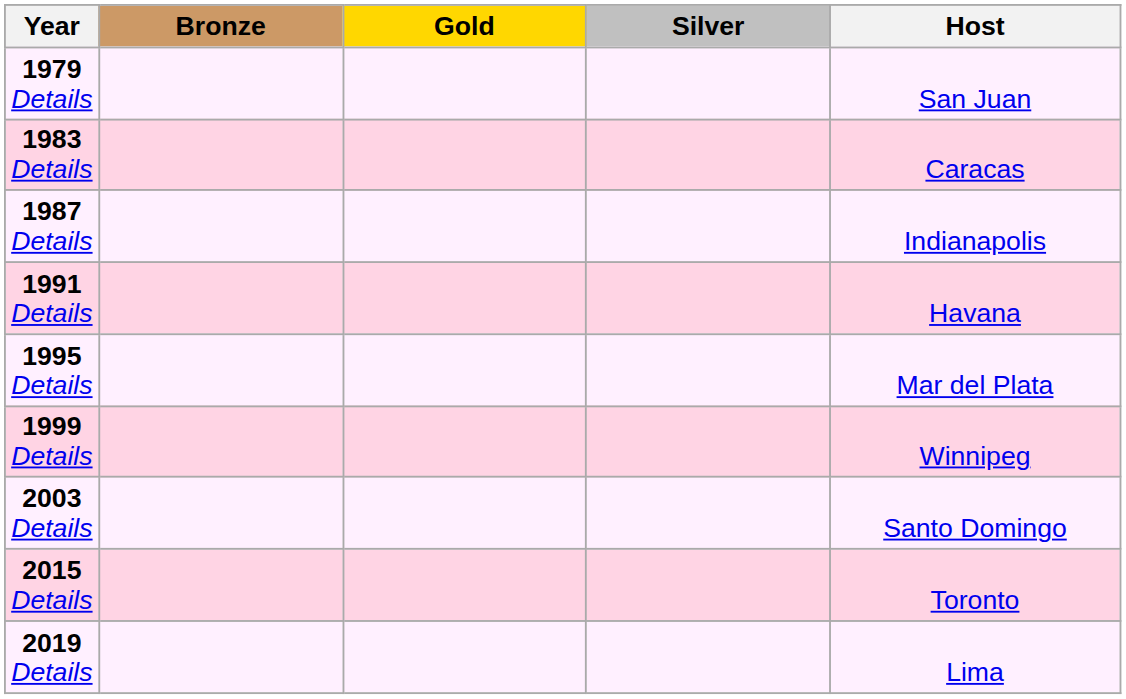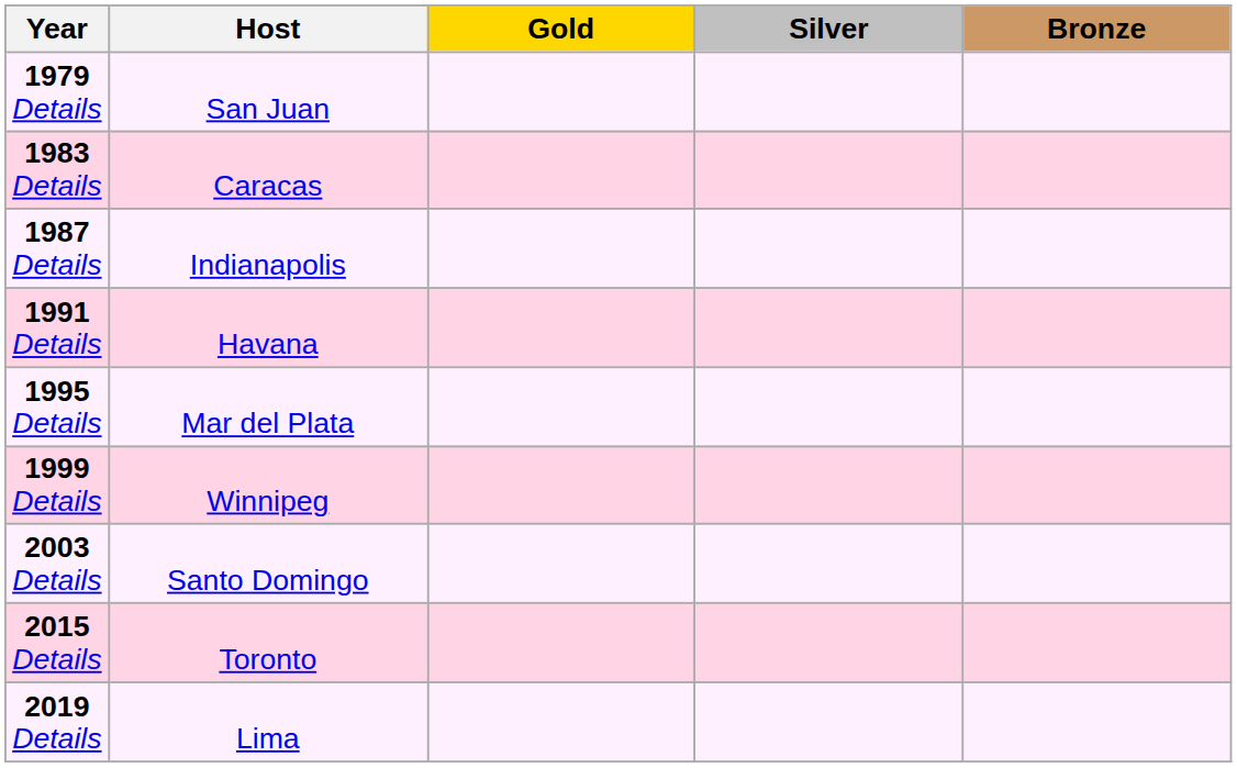columns swapped: Host <-> Bronze
